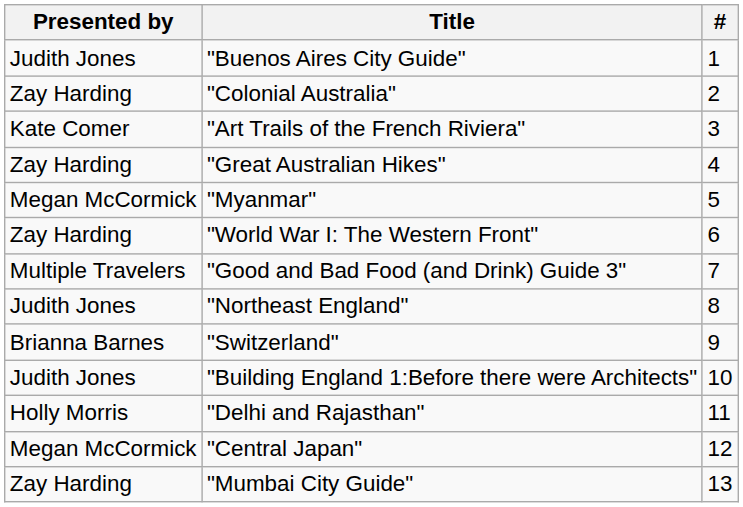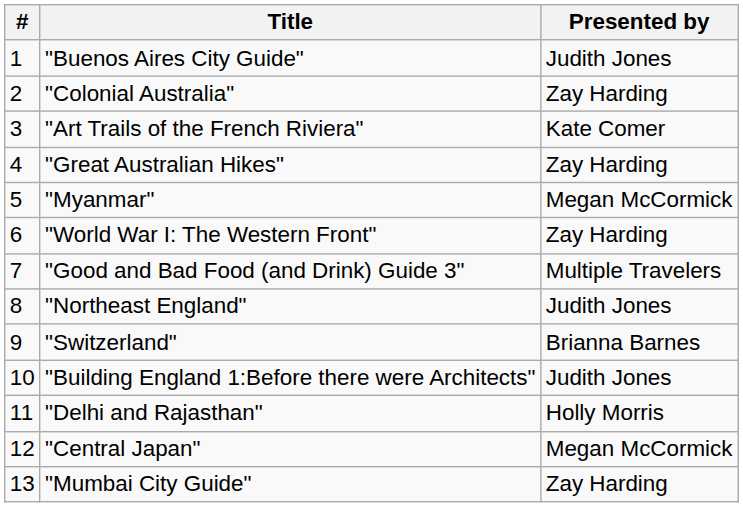columns swapped: # <-> Presented by
